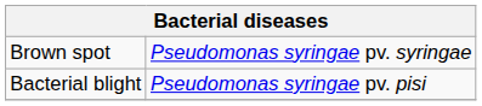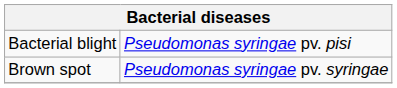rows swapped: Bacterial blight <-> Brown spot
